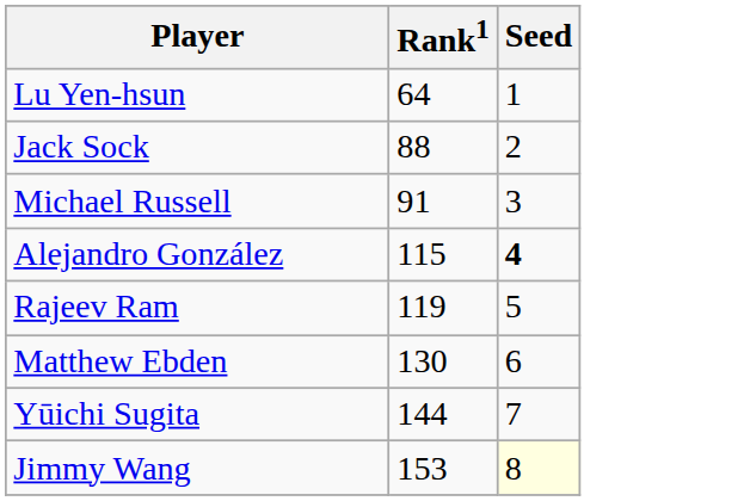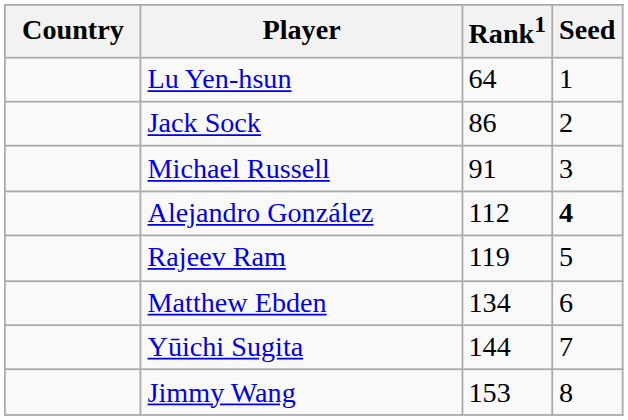+ column: Country
Jack Sock | Rank1: 88 -> 86
Alejandro González | Rank1: 115 -> 112
Matthew Ebden | Rank1: 130 -> 134
Jimmy Wang | Seed: lightyellow background -> no background
